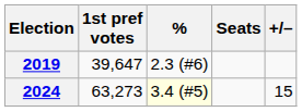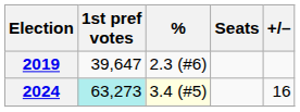2024 | 1st pref votes: no background -> paleturquoise background
2024 | +/–: 15 -> 16
